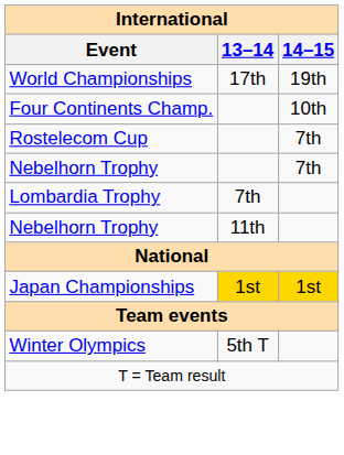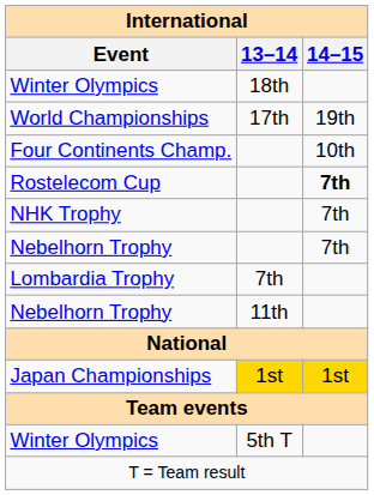+ row: Winter Olympics | 18th
Rostelecom Cup | 14–15: normal -> bold
+ row: NHK Trophy | 7th
